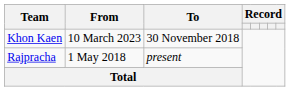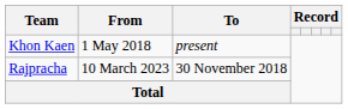Khon Kaen | From: 10 March 2023 -> 1 May 2018
Khon Kaen | To: 30 November 2018 -> present
Rajpracha | From: 1 May 2018 -> 10 March 2023
Rajpracha | To: present -> 30 November 2018
